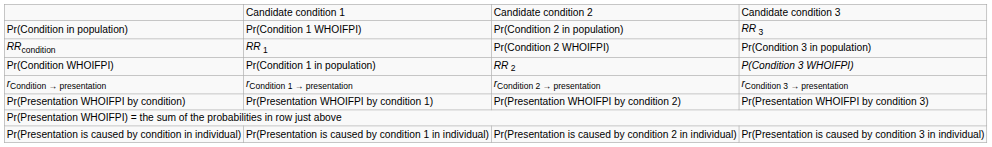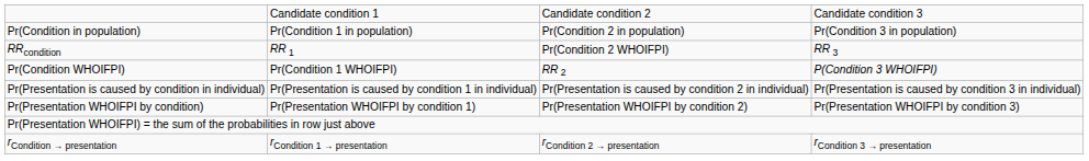Pr(Condition in population) | column 2: Pr(Condition 1 WHOIFPI) -> Pr(Condition 1 in population)
Pr(Condition in population) | column 4: RR 3 -> Pr(Condition 3 in population)
RRcondition | column 4: Pr(Condition 3 in population) -> RR 3
Pr(Condition WHOIFPI) | column 2: Pr(Condition 1 in population) -> Pr(Condition 1 WHOIFPI)
rows swapped: rCondition → presentation <-> Pr(Presentation is caused by condition in individual)
